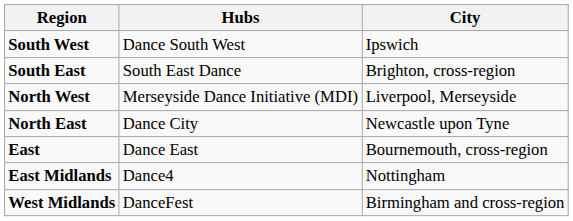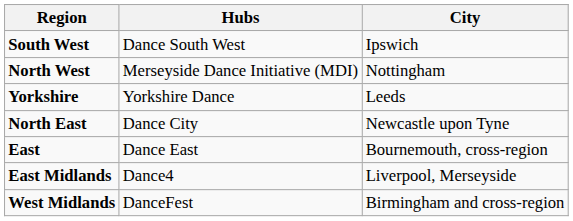- row: South East | South East Dance | Brighton, cross-region
North West | City: Liverpool, Merseyside -> Nottingham
+ row: Yorkshire | Yorkshire Dance | Leeds
East Midlands | City: Nottingham -> Liverpool, Merseyside
